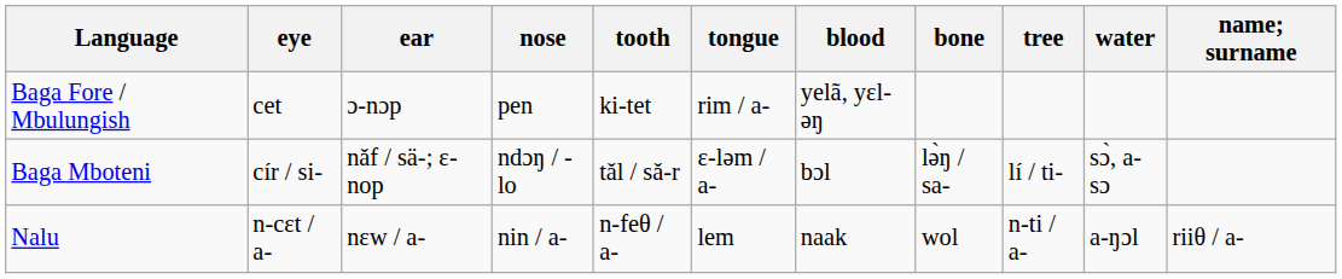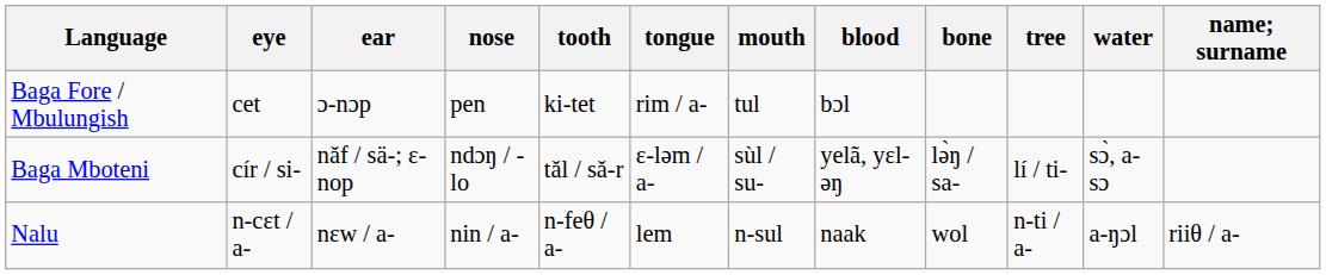+ column: mouth | tul | sùl / su- | n-sul
Baga Fore / Mbulungish | blood: yelã, yɛl-əŋ -> bɔl
Baga Mboteni | blood: bɔl -> yelã, yɛl-əŋ
